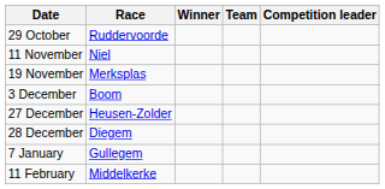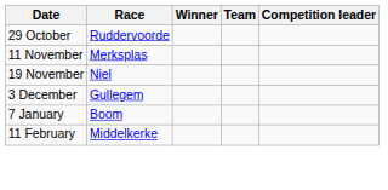11 November | Race: Niel -> Merksplas
19 November | Race: Merksplas -> Niel
3 December | Race: Boom -> Gullegem
- row: 27 December | Heusen-Zolder
- row: 28 December | Diegem
7 January | Race: Gullegem -> Boom
